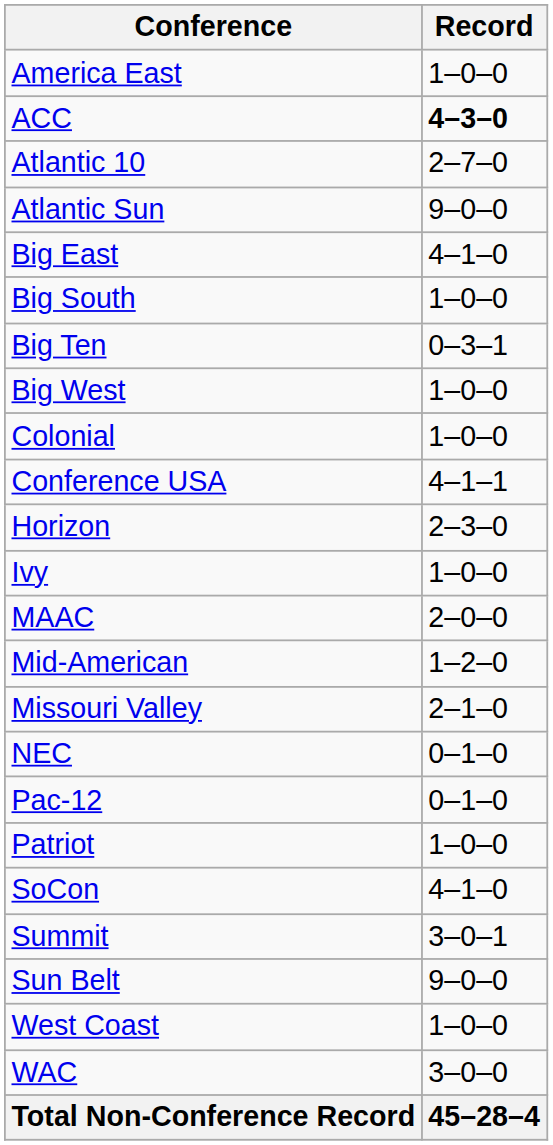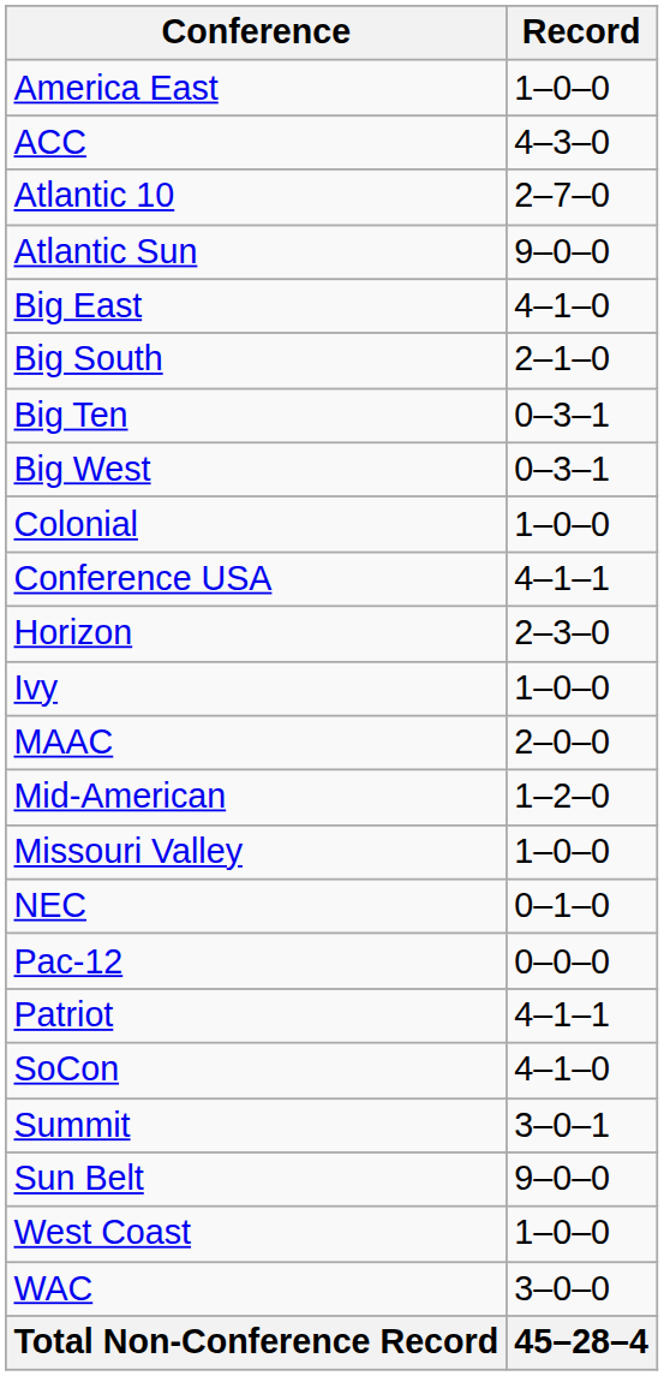ACC | Record: bold -> normal
Big South | Record: 1–0–0 -> 2–1–0
Big West | Record: 1–0–0 -> 0–3–1
Missouri Valley | Record: 2–1–0 -> 1–0–0
Pac-12 | Record: 0–1–0 -> 0–0–0
Patriot | Record: 1–0–0 -> 4–1–1
